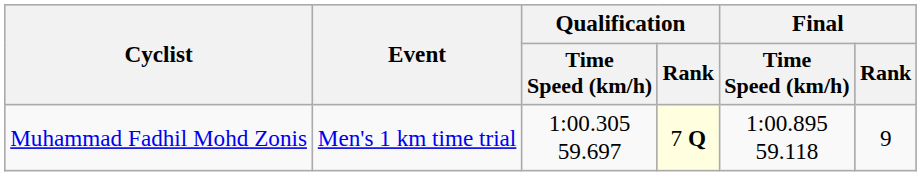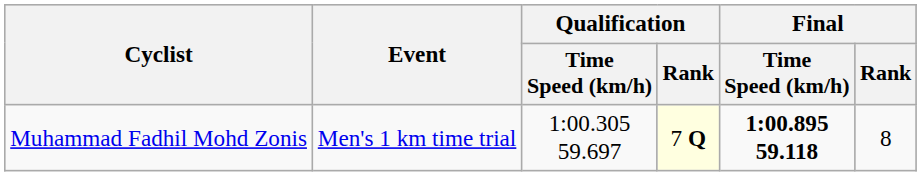Muhammad Fadhil Mohd Zonis | Final / Time Speed (km/h): normal -> bold
Muhammad Fadhil Mohd Zonis | Final / Rank: 9 -> 8
